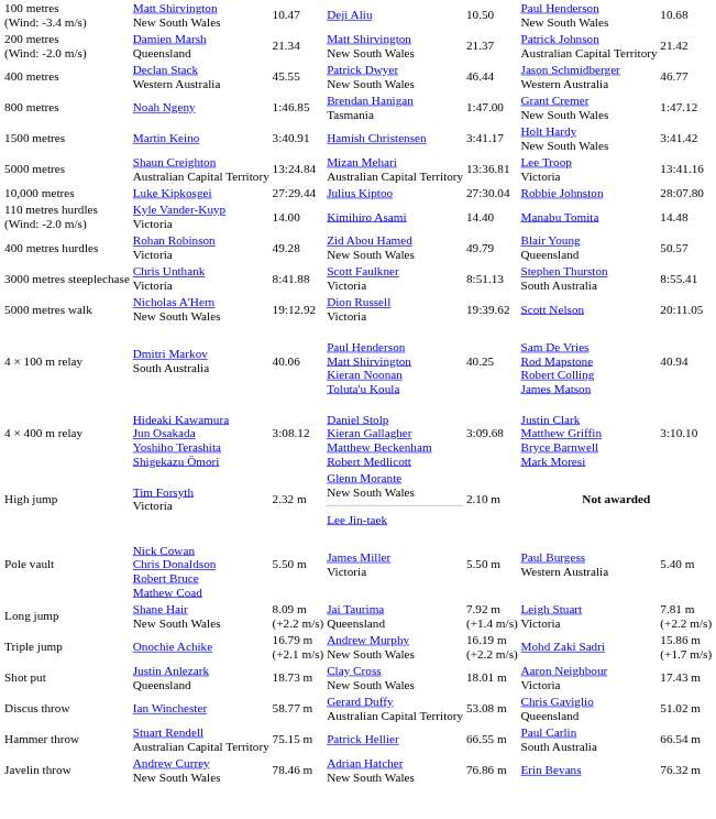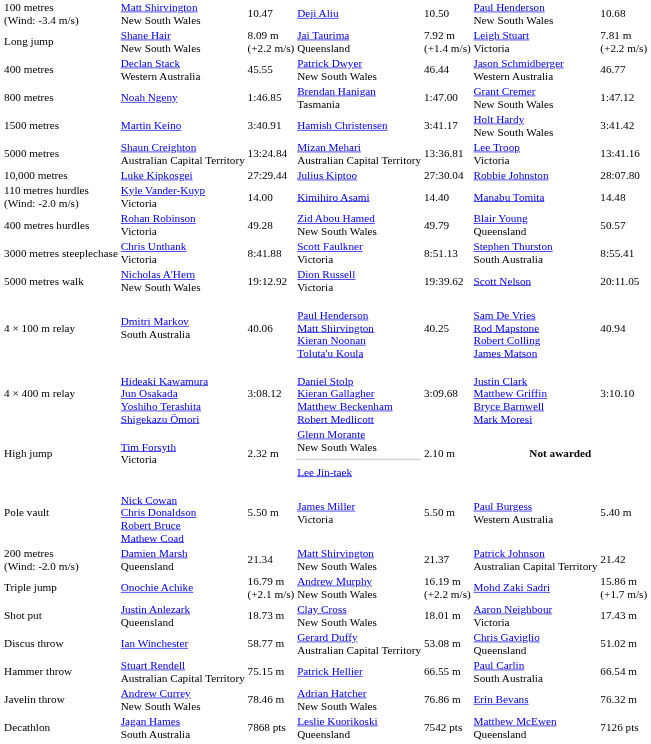rows swapped: 200 metres (Wind: -2.0 m/s) <-> Long jump
+ row: Decathlon | Jagan Hames South Australia | 7868 pts | Leslie Kuorikoski Queensland | 7542 pts | Matthew McEwen Queensland | 7126 pts
